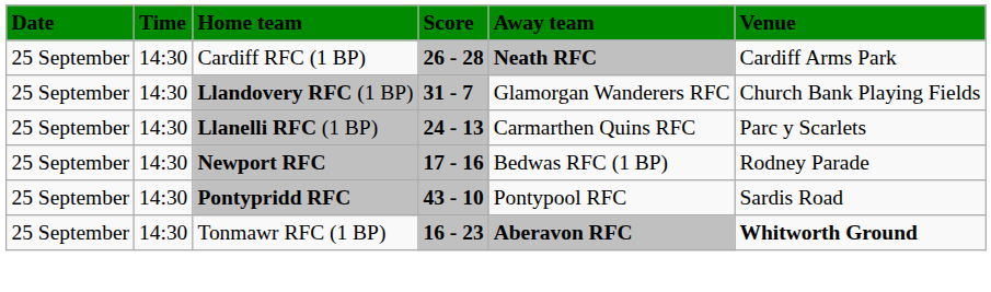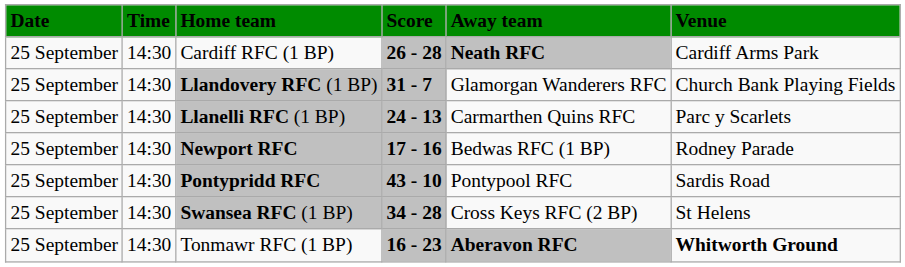+ row: 25 September | 14:30 | Swansea RFC (1 BP) | 34 - 28 | Cross Keys RFC (2 BP) | St Helens
